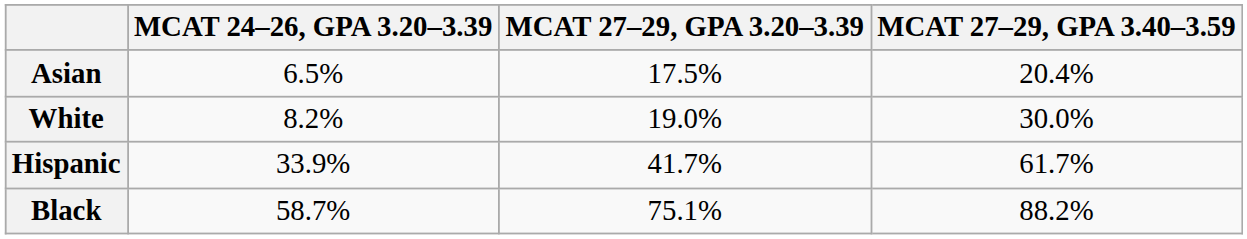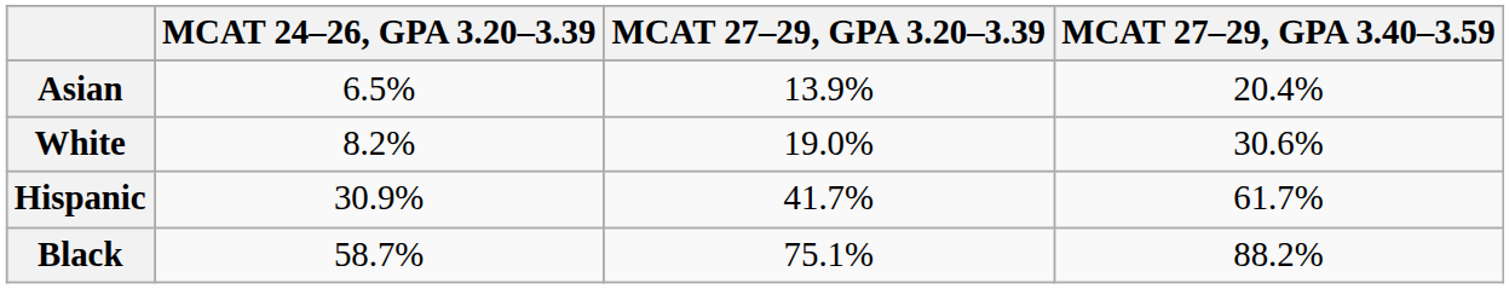Asian | MCAT 27–29, GPA 3.20–3.39: 17.5% -> 13.9%
White | MCAT 27–29, GPA 3.40–3.59: 30.0% -> 30.6%
Hispanic | MCAT 24–26, GPA 3.20–3.39: 33.9% -> 30.9%
